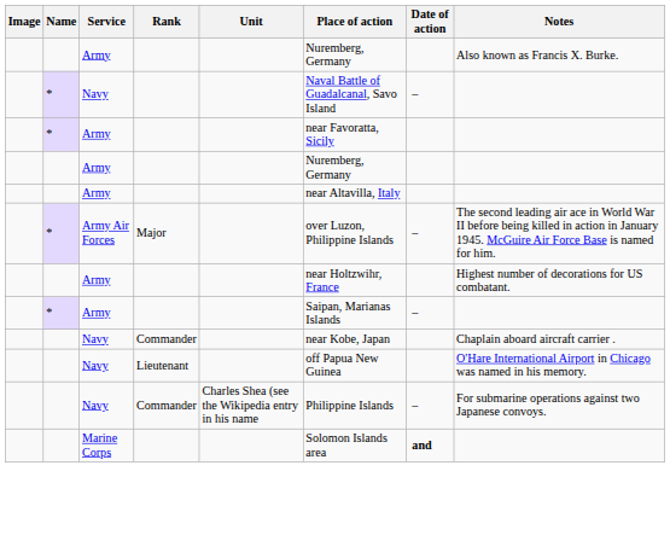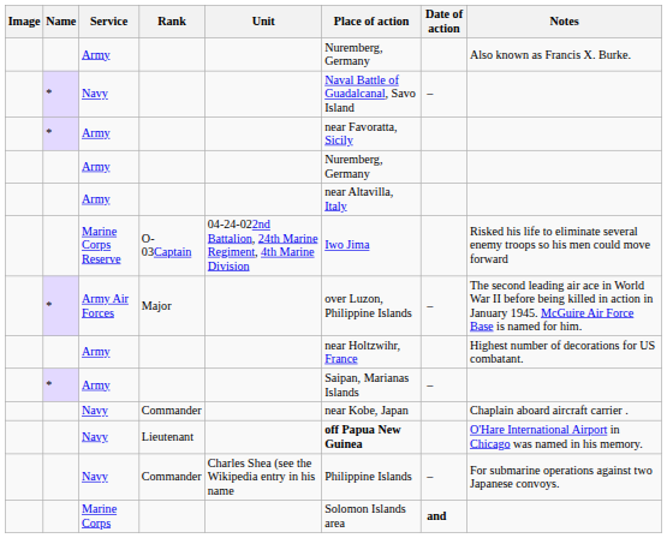+ row: Marine Corps Reserve | O-03Captain | 04-24-022nd Battalion, 24th Marine Regiment, 4th Marine Division | Iwo Jima | Risked his life to eliminate several enemy troops so his men could move forward
Navy / Lieutenant | Place of action: normal -> bold
